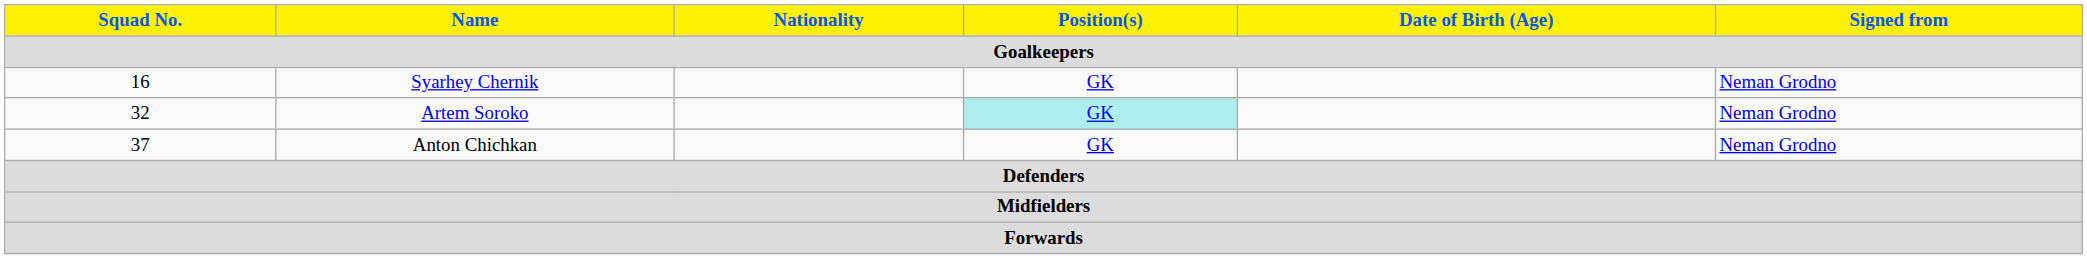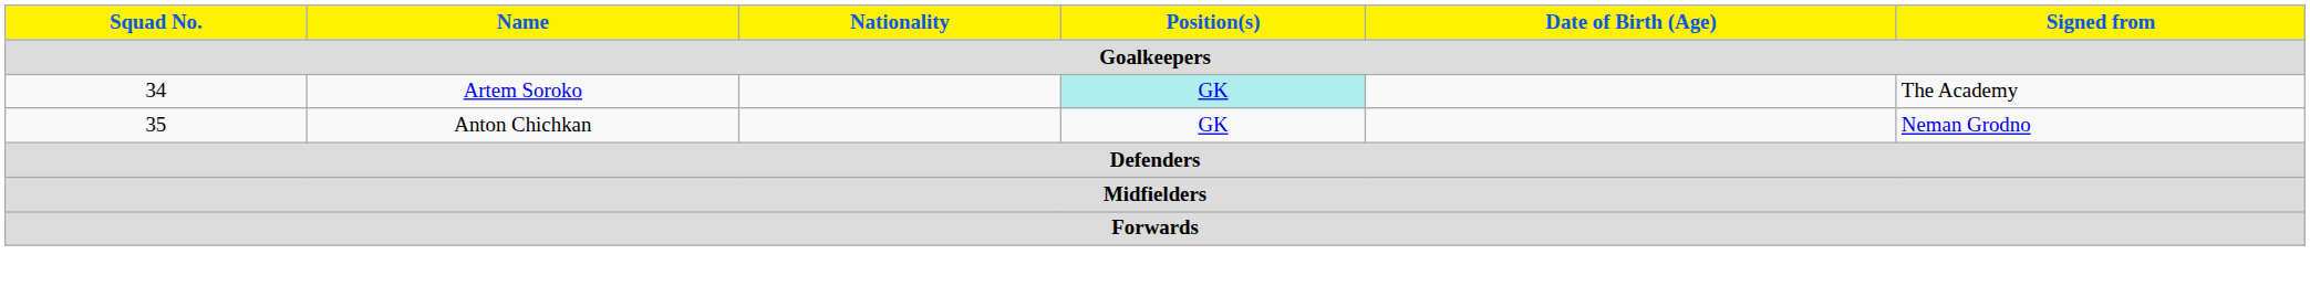- row: 16 | Syarhey Chernik | GK | Neman Grodno
Artem Soroko | Squad No.: 32 -> 34
Artem Soroko | Signed from: Neman Grodno -> The Academy
Anton Chichkan | Squad No.: 37 -> 35
